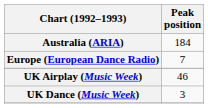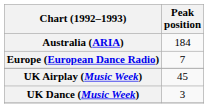UK Airplay (Music Week) | Peak position: 46 -> 45
